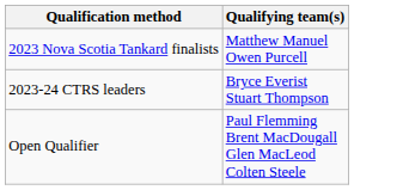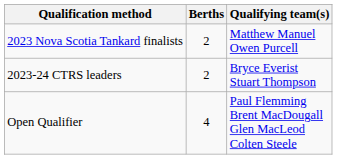+ column: Berths | 2 | 2 | 4
